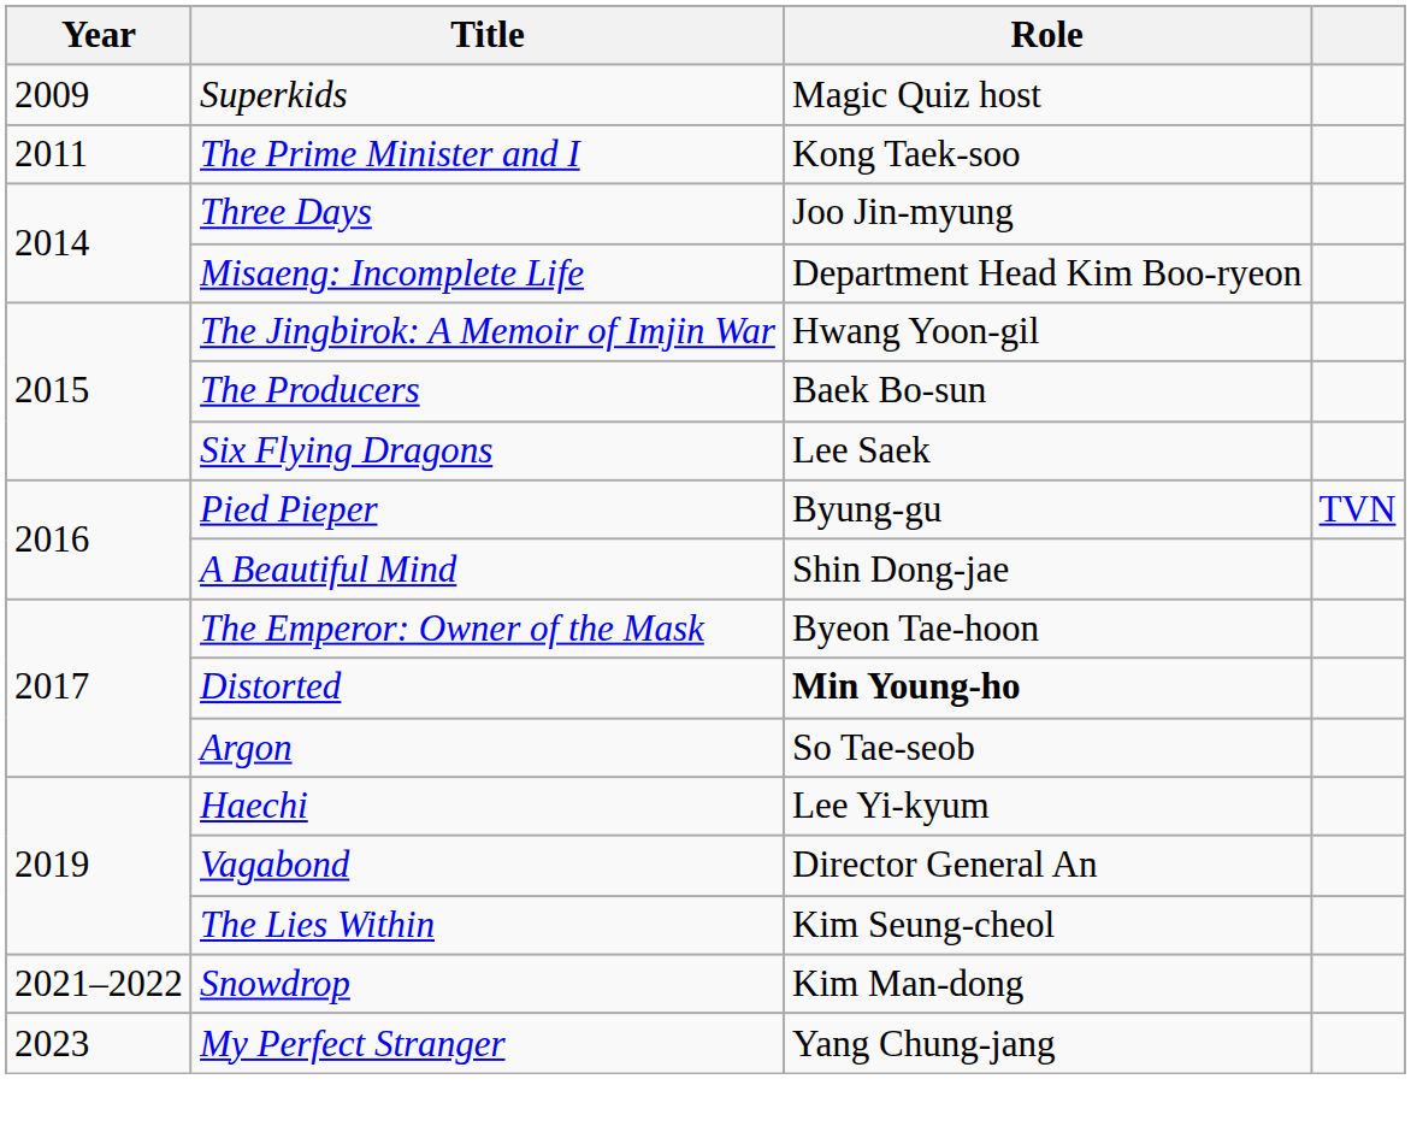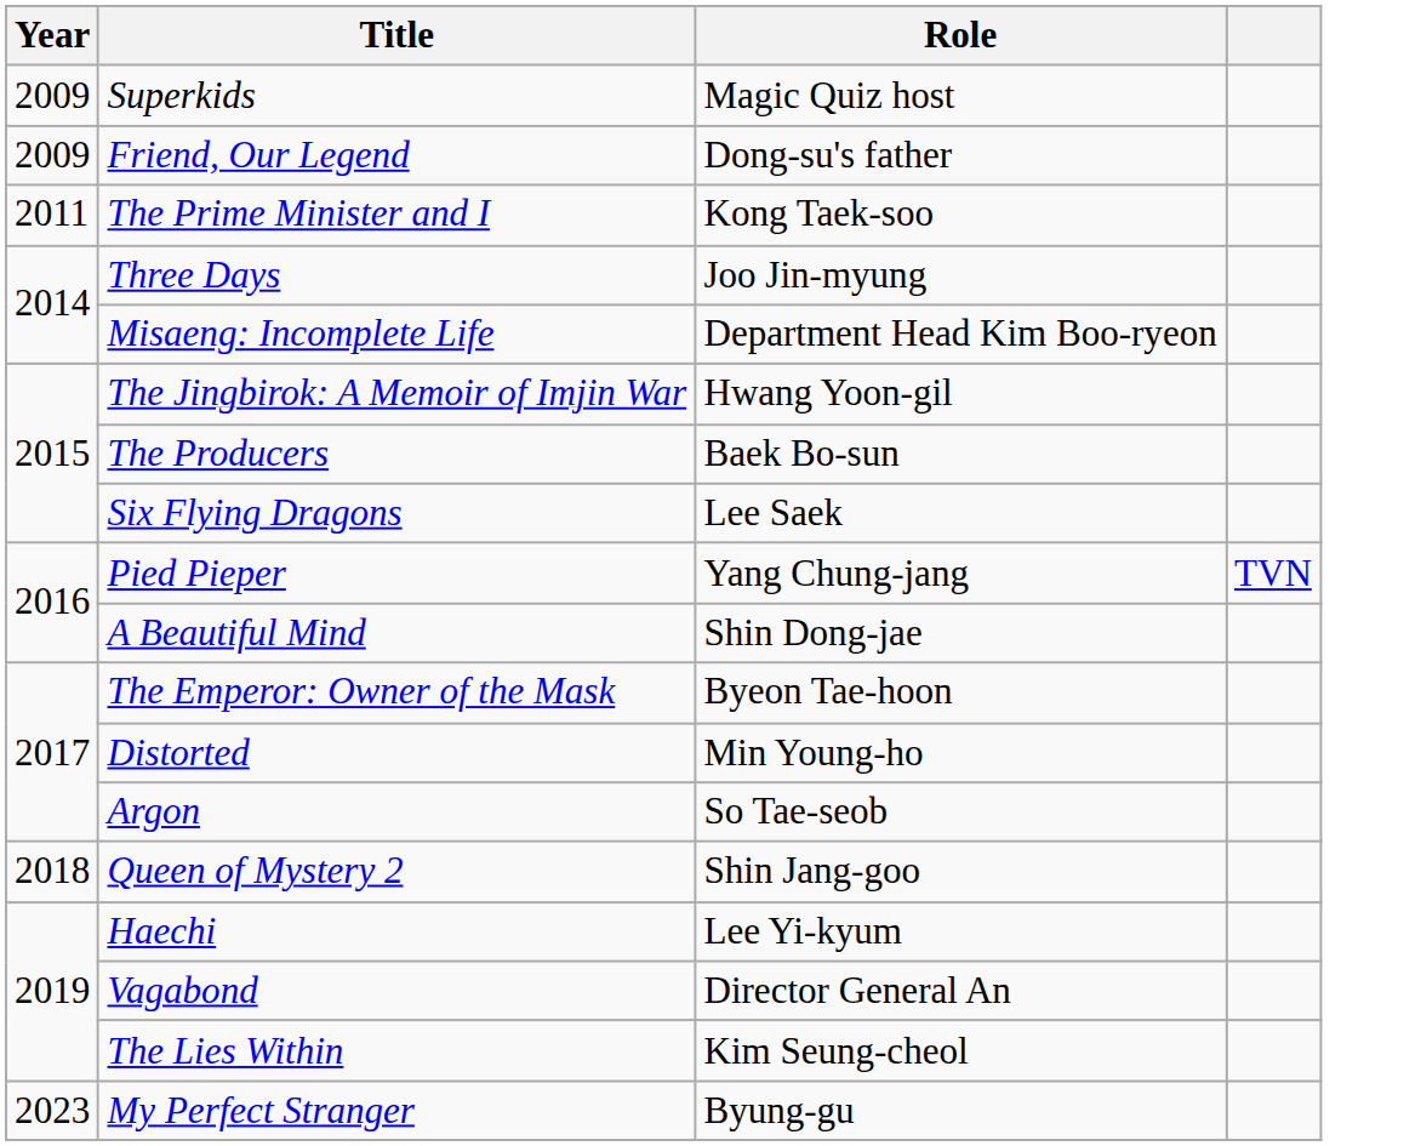+ row: 2009 | Friend, Our Legend | Dong-su's father
Pied Pieper | Role: Byung-gu -> Yang Chung-jang
Distorted | Role: bold -> normal
+ row: 2018 | Queen of Mystery 2 | Shin Jang-goo
- row: 2021–2022 | Snowdrop | Kim Man-dong
My Perfect Stranger | Role: Yang Chung-jang -> Byung-gu
